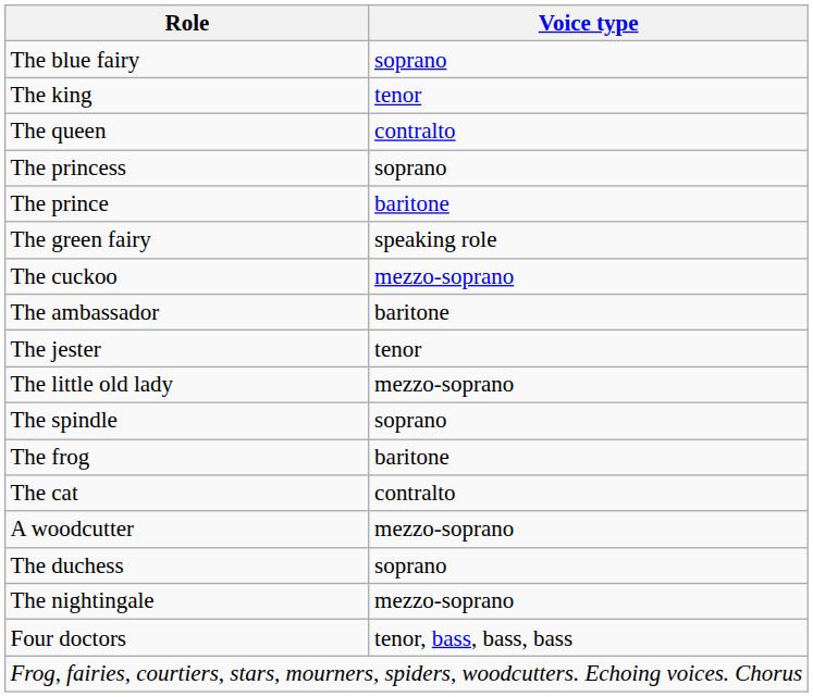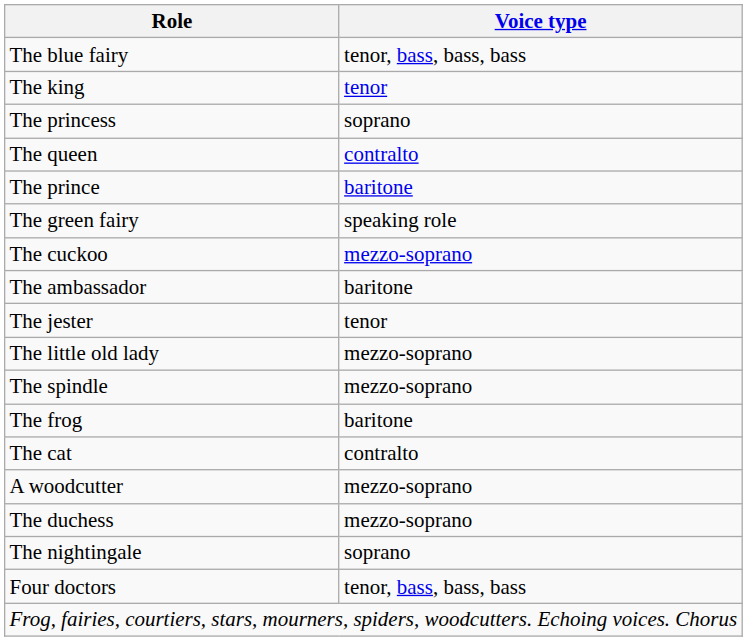The blue fairy | Voice type: soprano -> tenor, bass, bass, bass
rows swapped: The queen <-> The princess
The spindle | Voice type: soprano -> mezzo-soprano
The duchess | Voice type: soprano -> mezzo-soprano
The nightingale | Voice type: mezzo-soprano -> soprano
